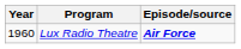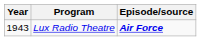Lux Radio Theatre | Year: 1960 -> 1943
